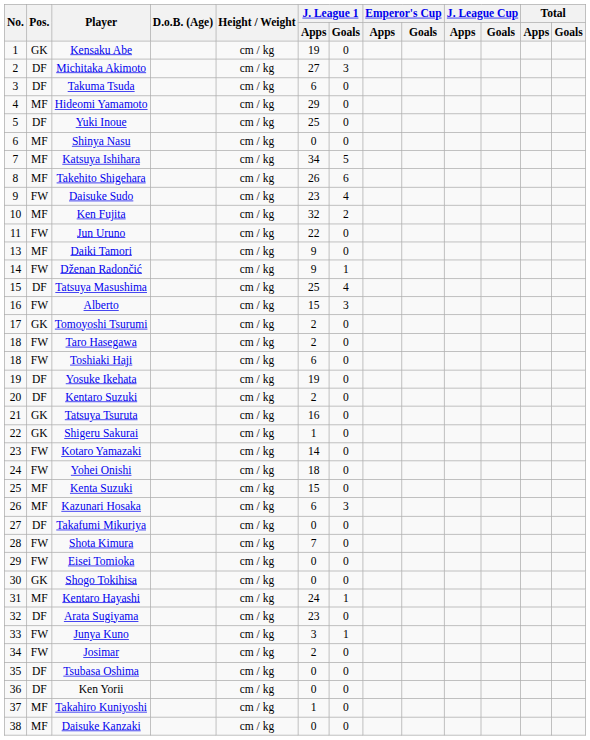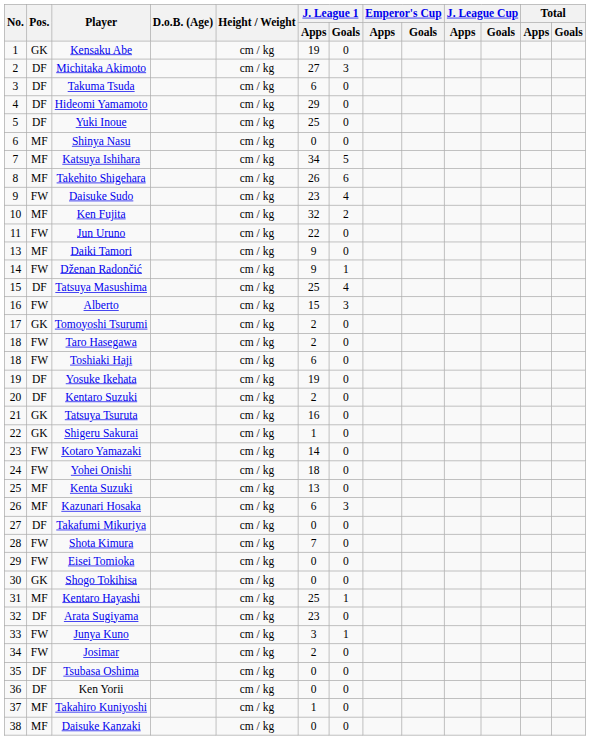Hideomi Yamamoto | Pos.: MF -> DF
Kenta Suzuki | J. League 1 / Apps: 15 -> 13
Kentaro Hayashi | J. League 1 / Apps: 24 -> 25
